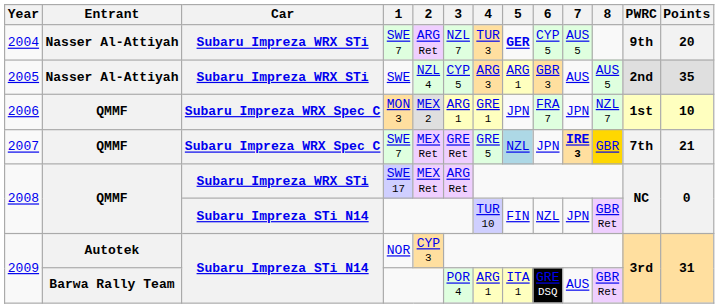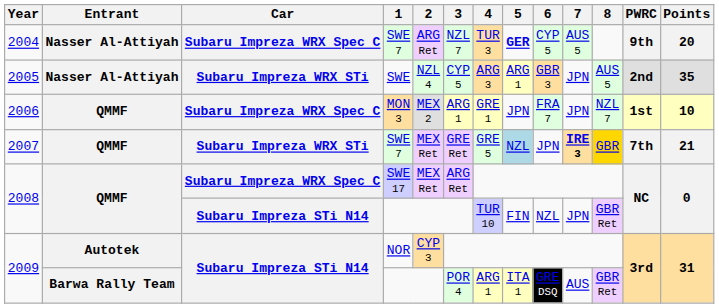2004 | Car: Subaru Impreza WRX STi -> Subaru Impreza WRX Spec C
2005 | 7: AUS -> JPN
2007 | Car: Subaru Impreza WRX Spec C -> Subaru Impreza WRX STi
2008 / SWE 17 | Car: Subaru Impreza WRX STi -> Subaru Impreza WRX Spec C
